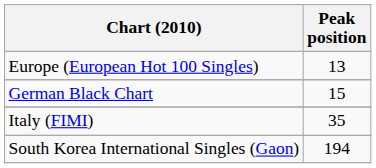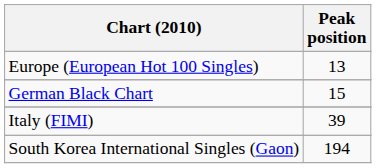Italy (FIMI) | Peak position: 35 -> 39
